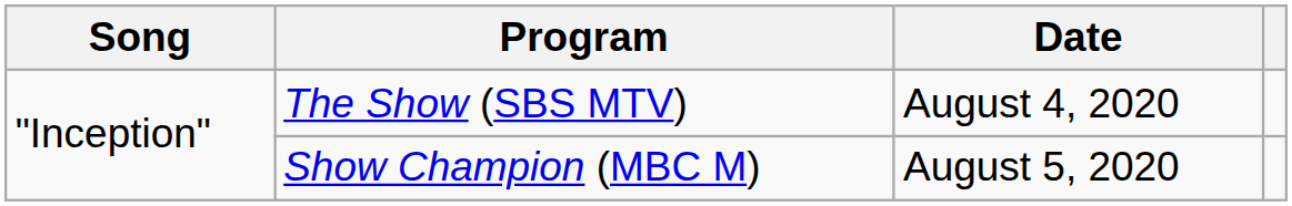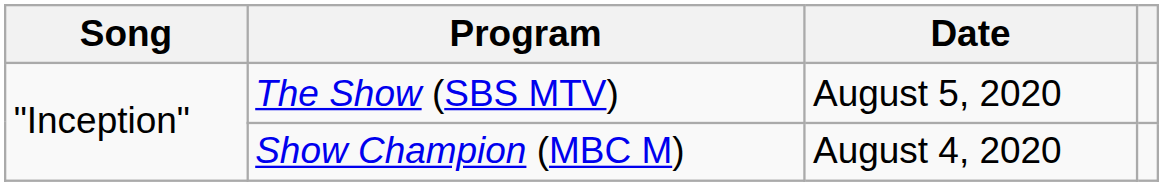The Show (SBS MTV) | Date: August 4, 2020 -> August 5, 2020
Show Champion (MBC M) | Date: August 5, 2020 -> August 4, 2020
